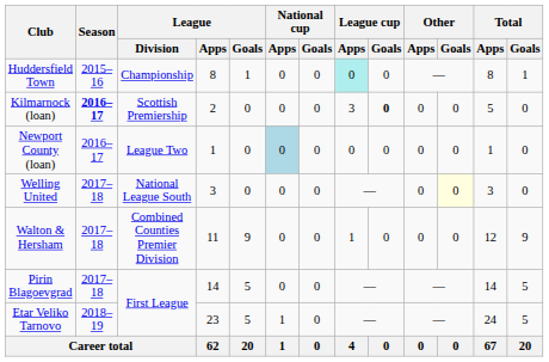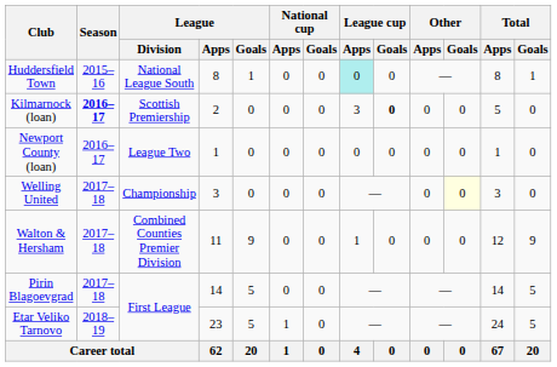Huddersfield Town | League / Division: Championship -> National League South
Newport County (loan) | National cup / Apps: lightblue background -> no background
Welling United | League / Division: National League South -> Championship
